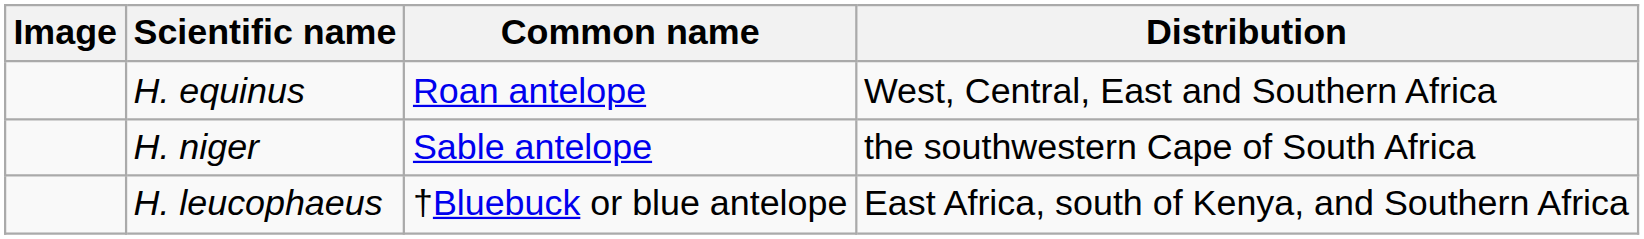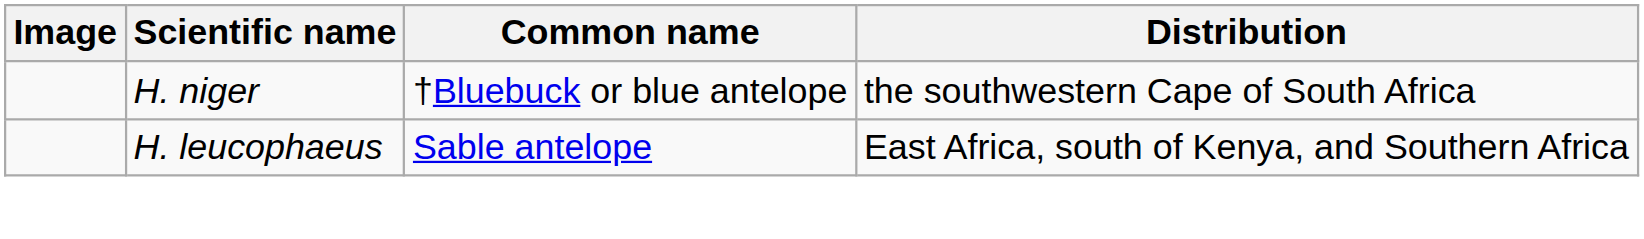- row: H. equinus | Roan antelope | West, Central, East and Southern Africa
H. niger | Common name: Sable antelope -> †Bluebuck or blue antelope
H. leucophaeus | Common name: †Bluebuck or blue antelope -> Sable antelope
